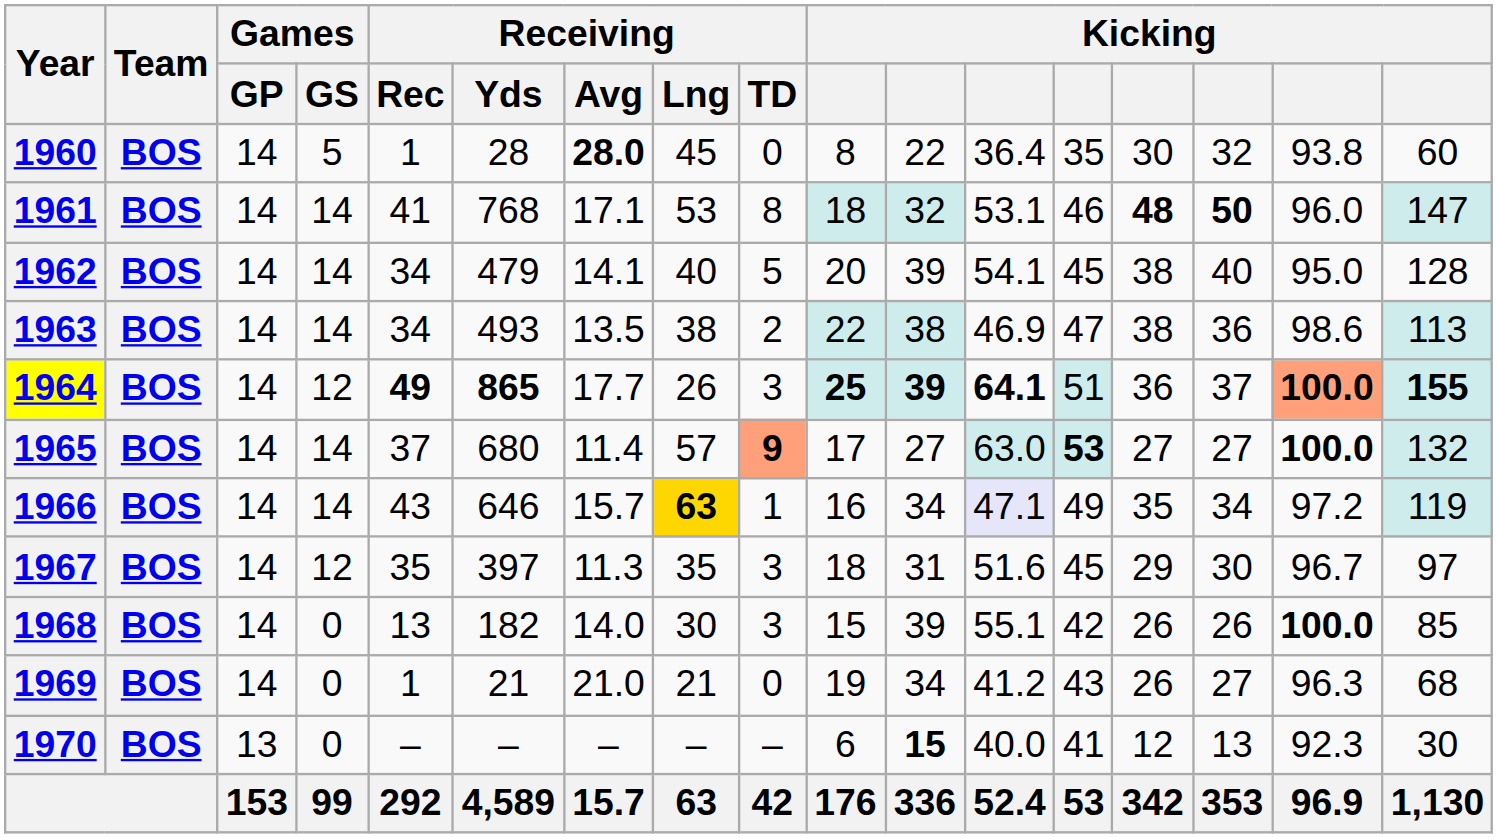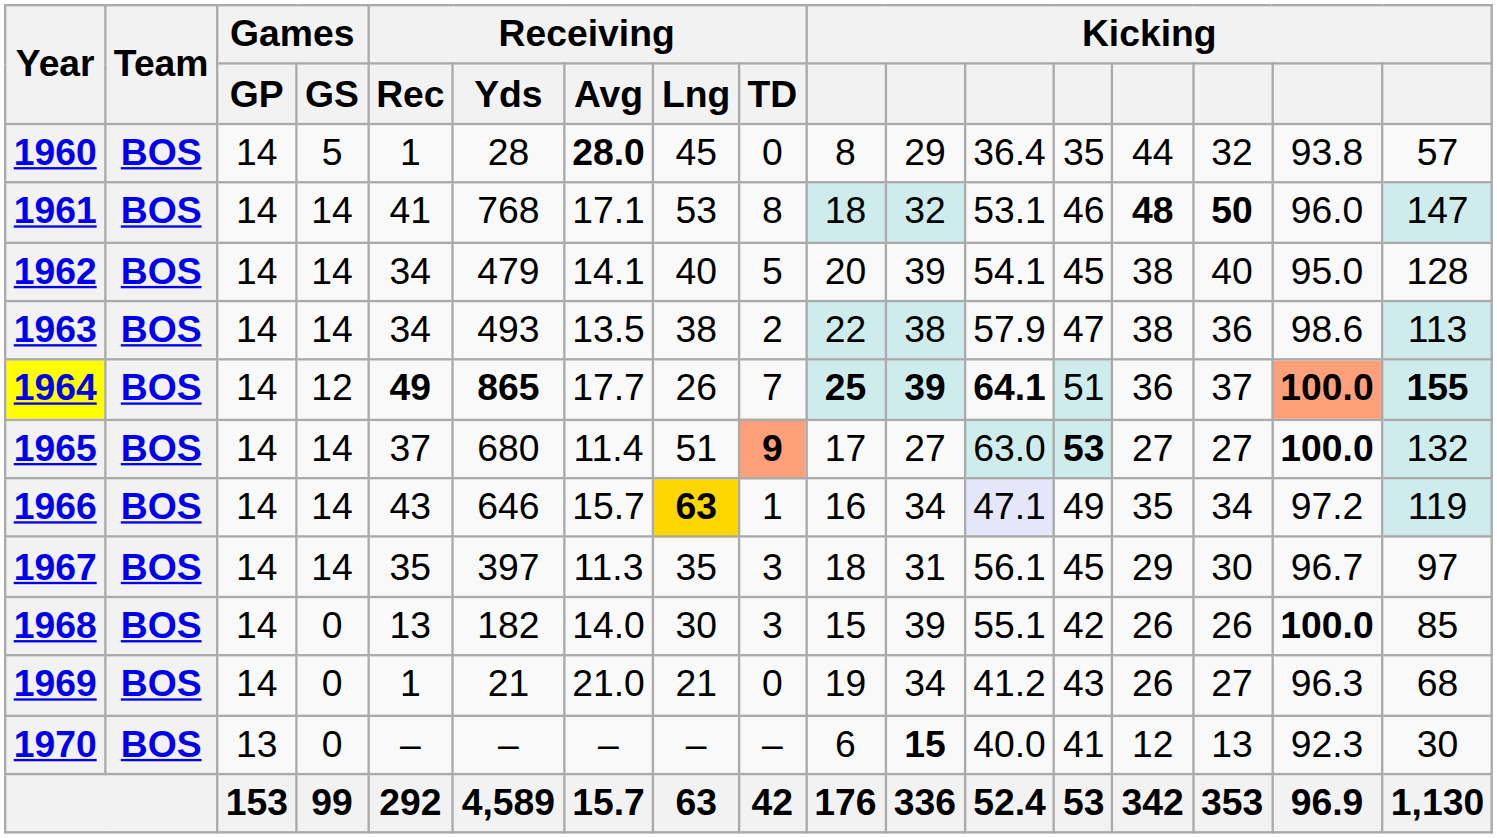1960 | column 11: 22 -> 29
1960 | column 14: 30 -> 44
1960 | column 17: 60 -> 57
1963 | column 12: 46.9 -> 57.9
1964 | Receiving / TD: 3 -> 7
1965 | Receiving / Lng: 57 -> 51
1967 | Games / GS: 12 -> 14
1967 | column 12: 51.6 -> 56.1
